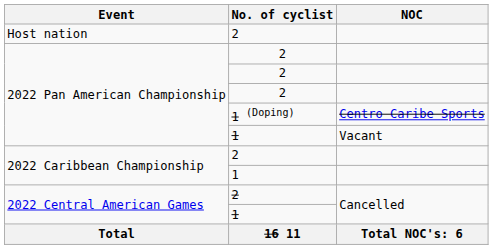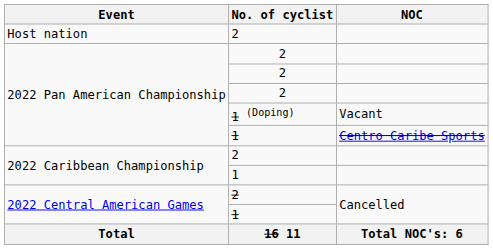2022 Pan American Championship / 1 (Doping) | NOC: Centro Caribe Sports -> Vacant
2022 Pan American Championship / 1 | NOC: Vacant -> Centro Caribe Sports
